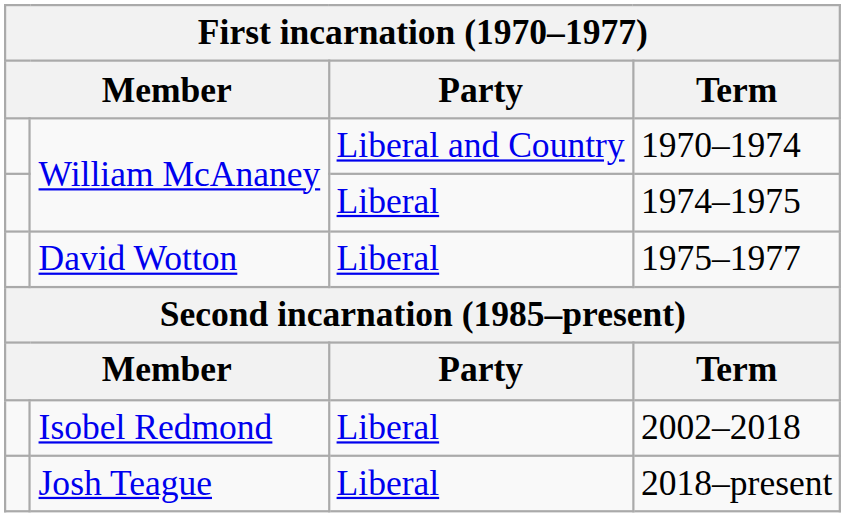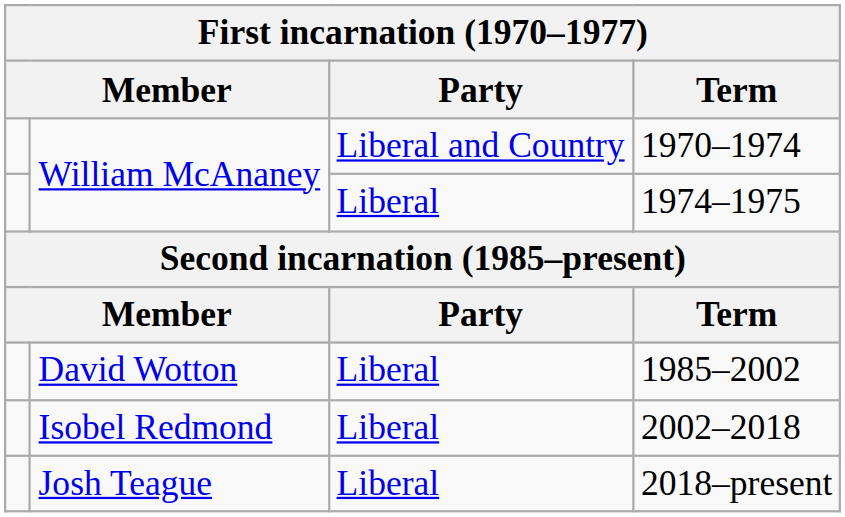- row: David Wotton | Liberal | 1975–1977
+ row: David Wotton | Liberal | 1985–2002
